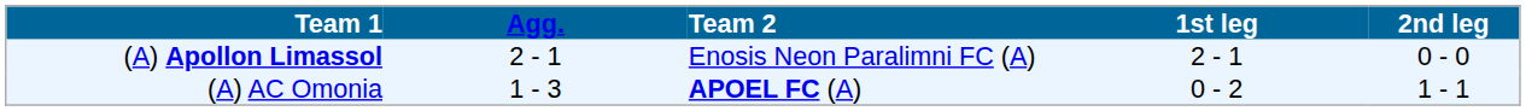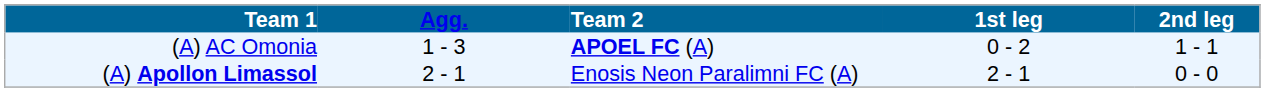rows swapped: (A) Apollon Limassol <-> (A) AC Omonia
